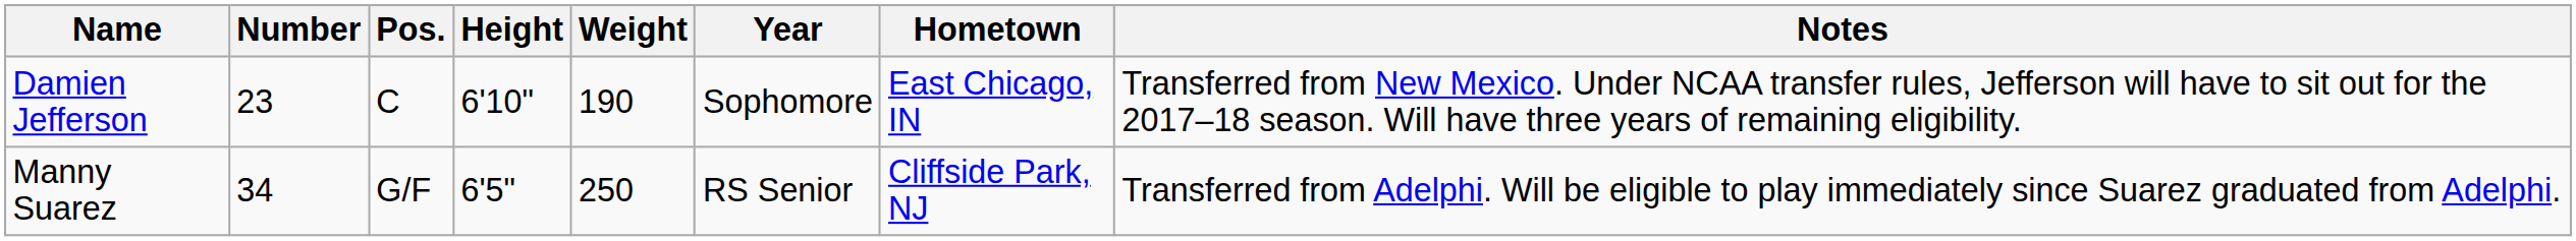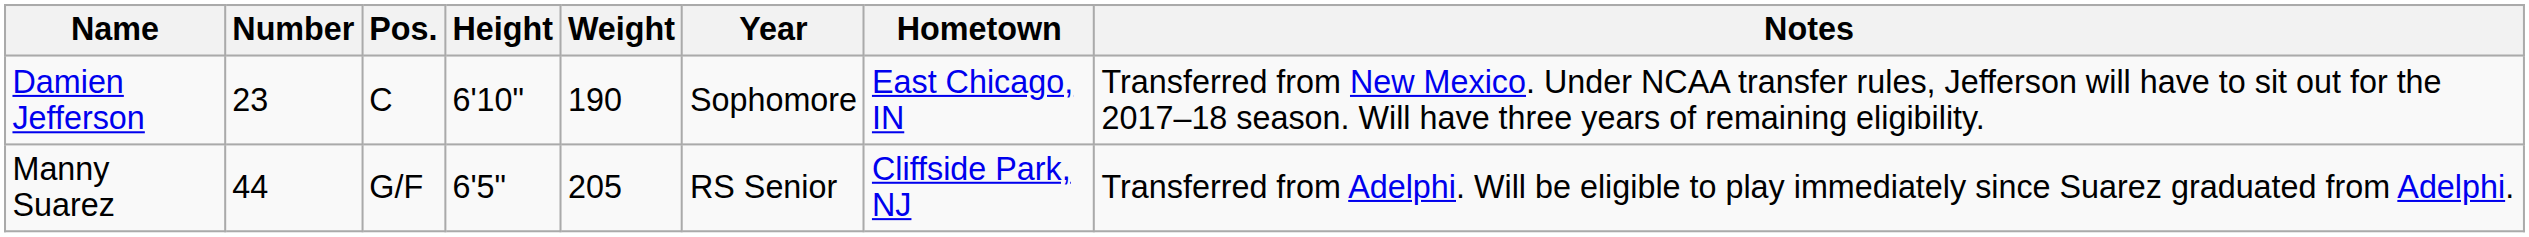Manny Suarez | Number: 34 -> 44
Manny Suarez | Weight: 250 -> 205
